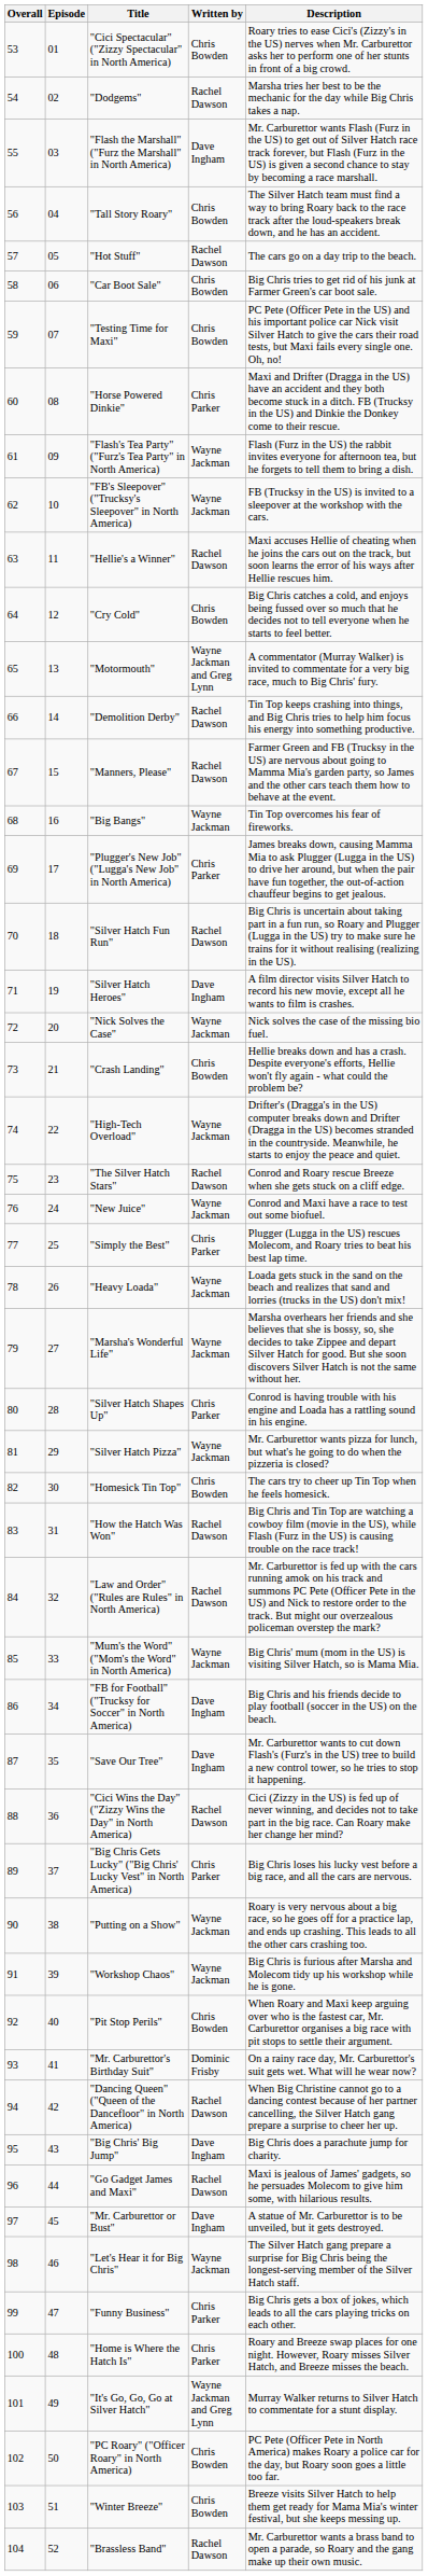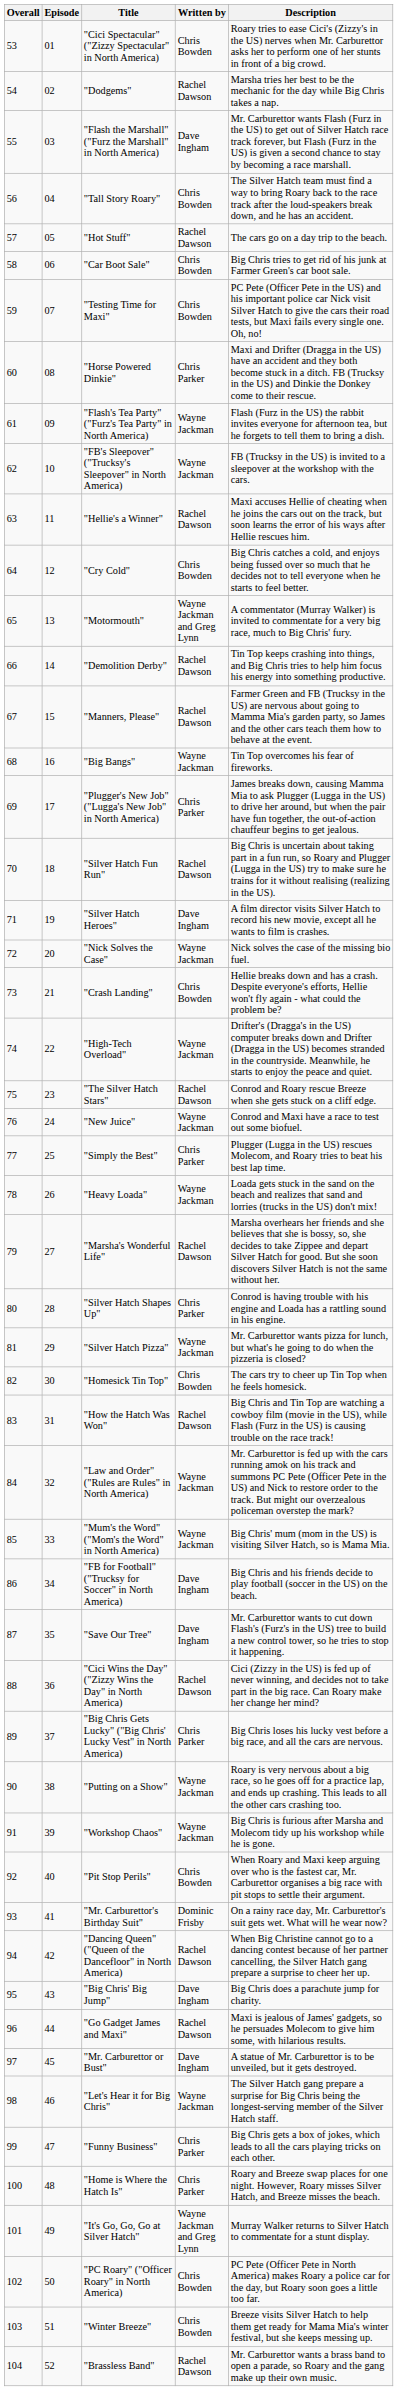"Marsha's Wonderful Life" | Written by: Wayne Jackman -> Rachel Dawson
"Law and Order" ("Rules are Rules" in North America) | Written by: Rachel Dawson -> Wayne Jackman
